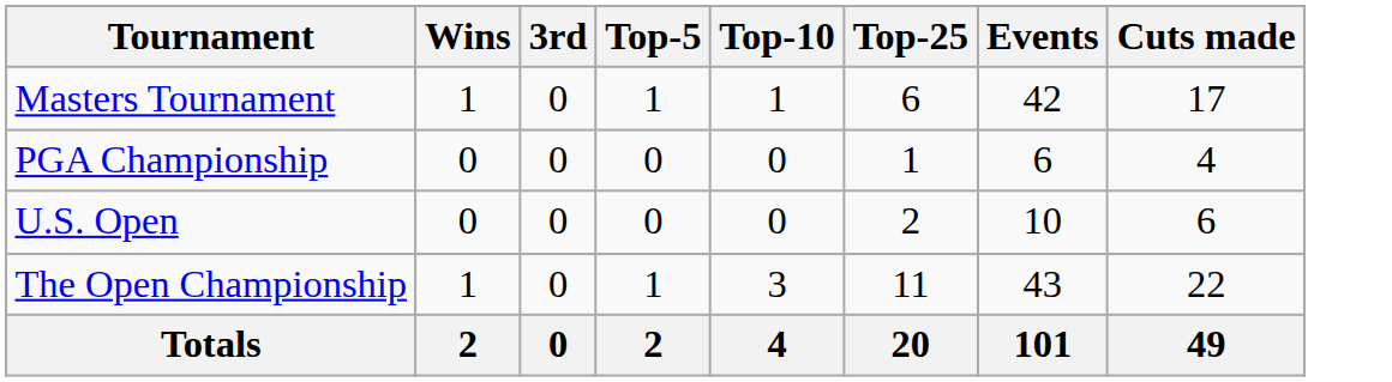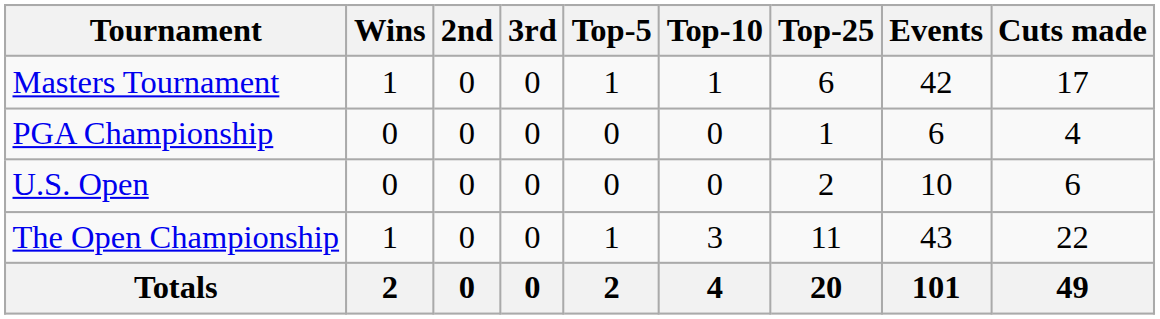+ column: 2nd | 0 | 0 | 0 | 0 | 0
